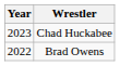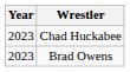Brad Owens | Year: 2022 -> 2023
